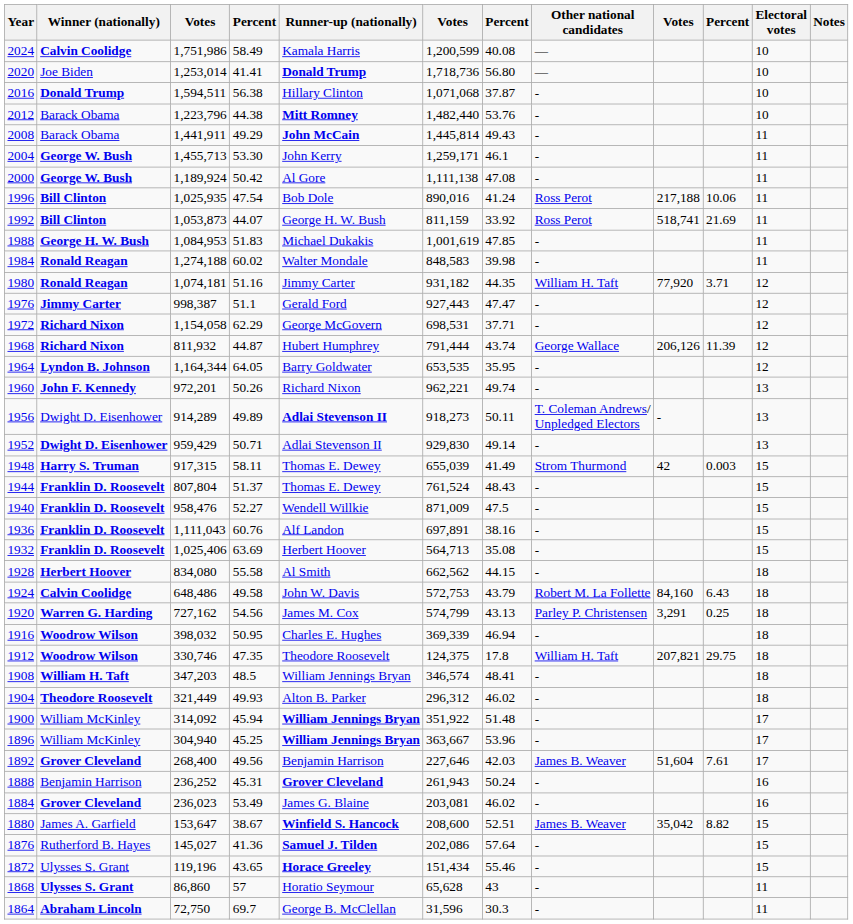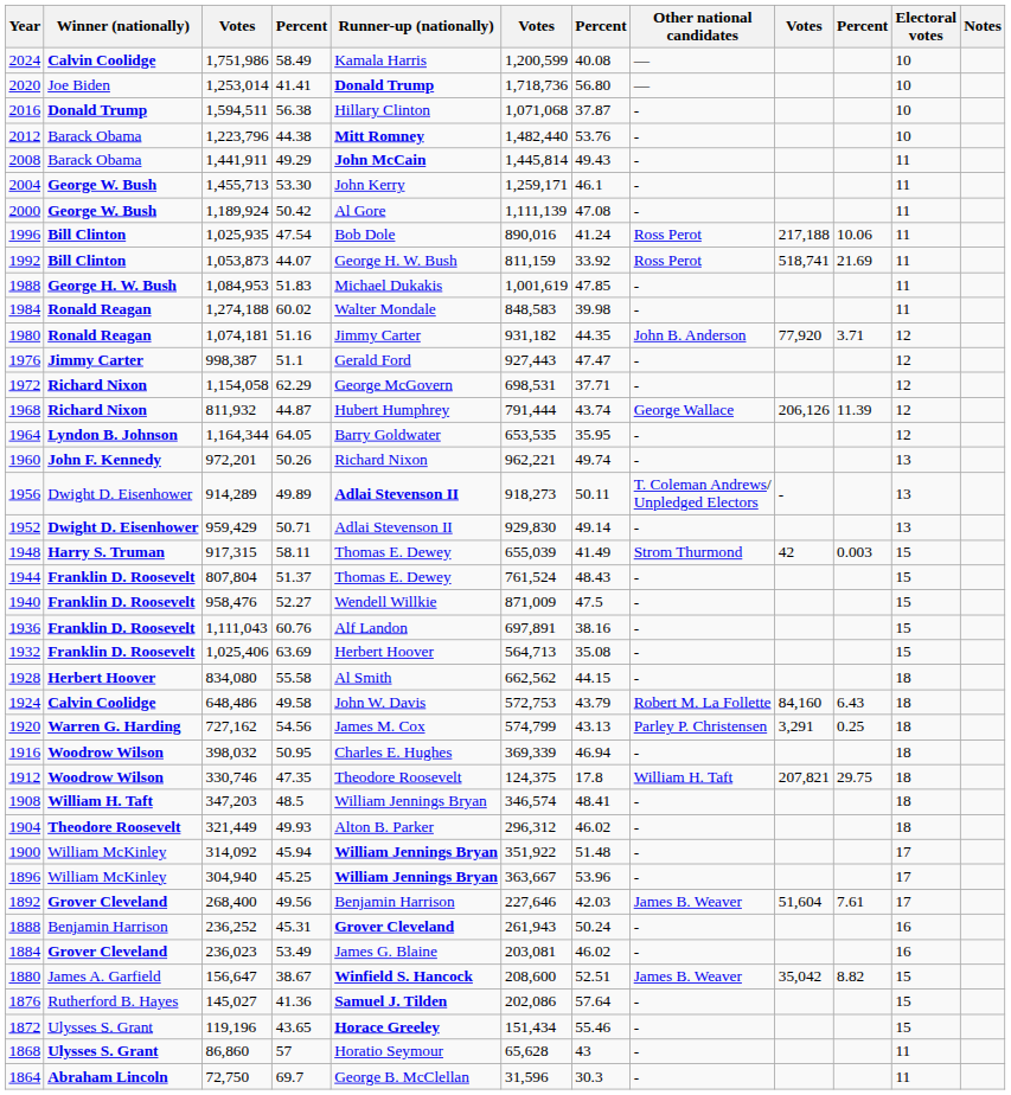2000 | column 6: 1,111,138 -> 1,111,139
1980 | Other national candidates: William H. Taft -> John B. Anderson
1880 | column 3: 153,647 -> 156,647
